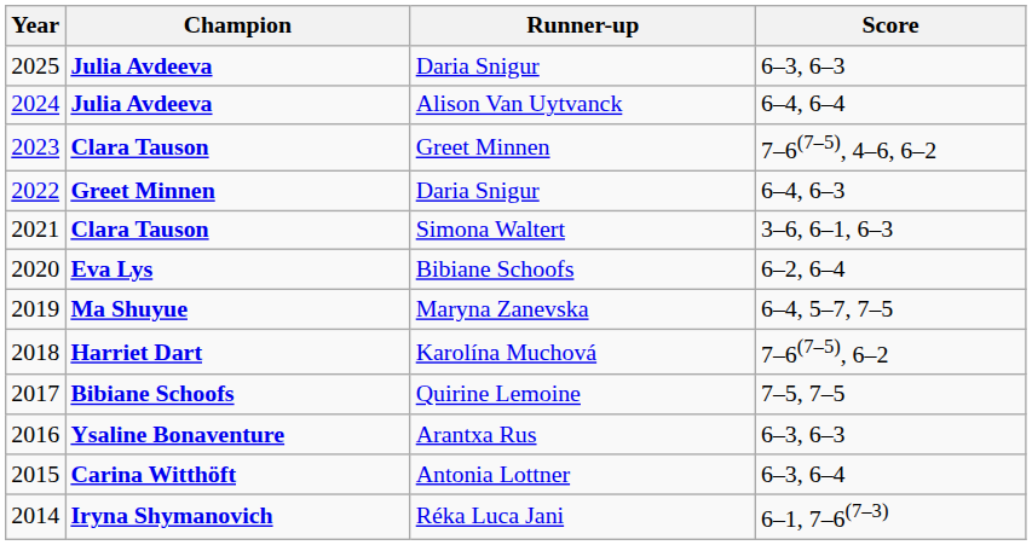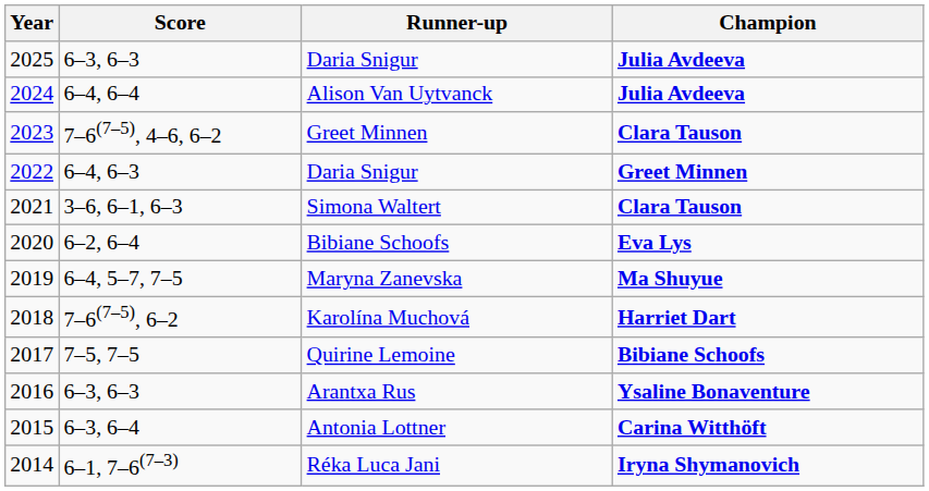columns swapped: Champion <-> Score
